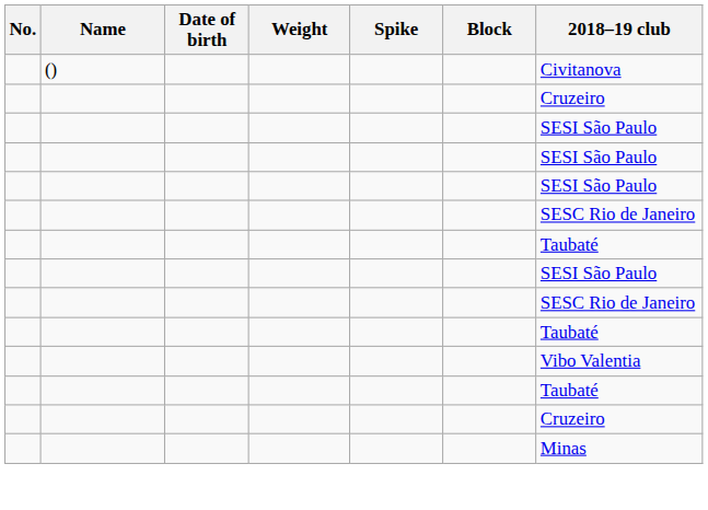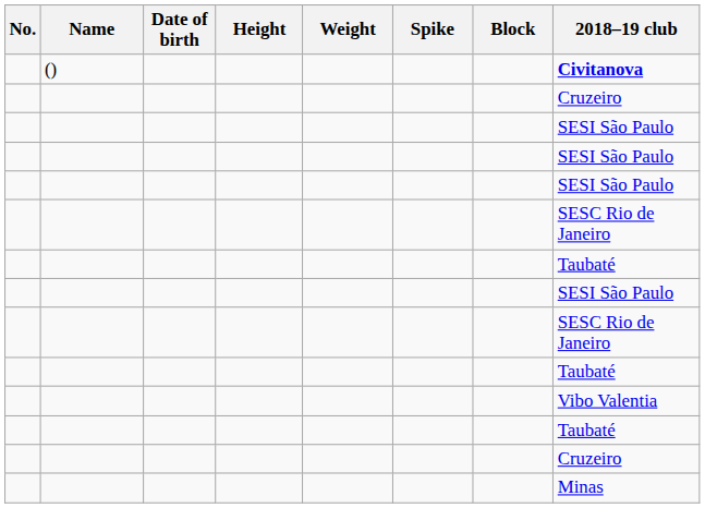+ column: Height
() | 2018–19 club: normal -> bold
